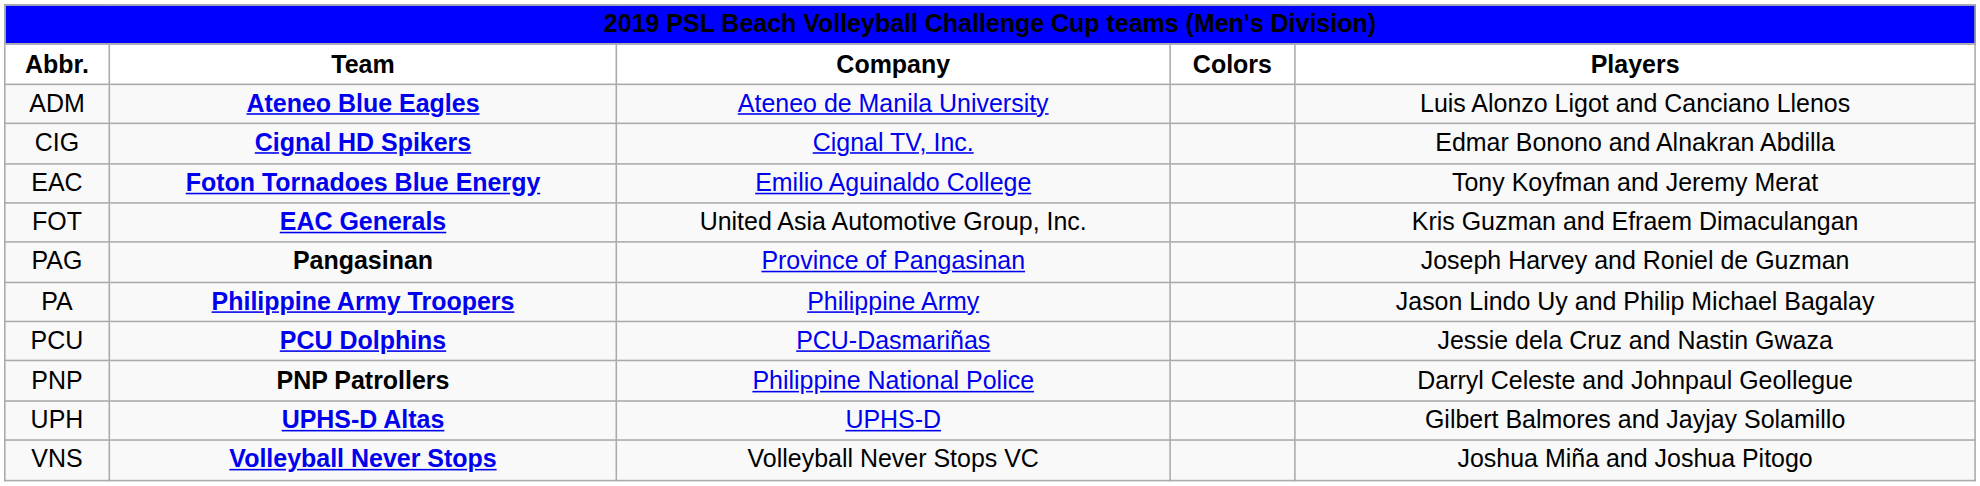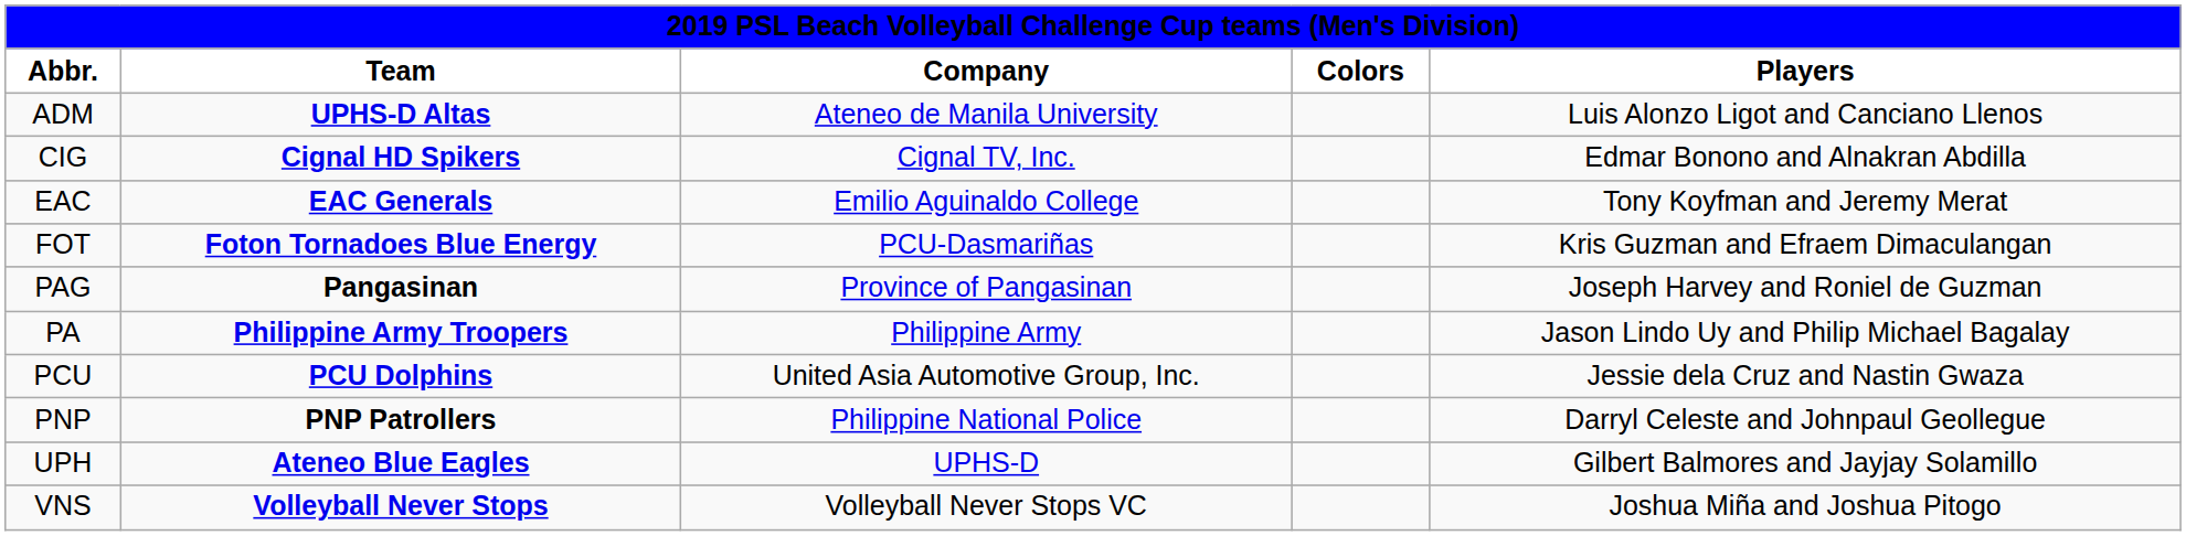ADM | Team: Ateneo Blue Eagles -> UPHS-D Altas
EAC | Team: Foton Tornadoes Blue Energy -> EAC Generals
FOT | Team: EAC Generals -> Foton Tornadoes Blue Energy
FOT | Company: United Asia Automotive Group, Inc. -> PCU-Dasmariñas
PCU | Company: PCU-Dasmariñas -> United Asia Automotive Group, Inc.
UPH | Team: UPHS-D Altas -> Ateneo Blue Eagles
